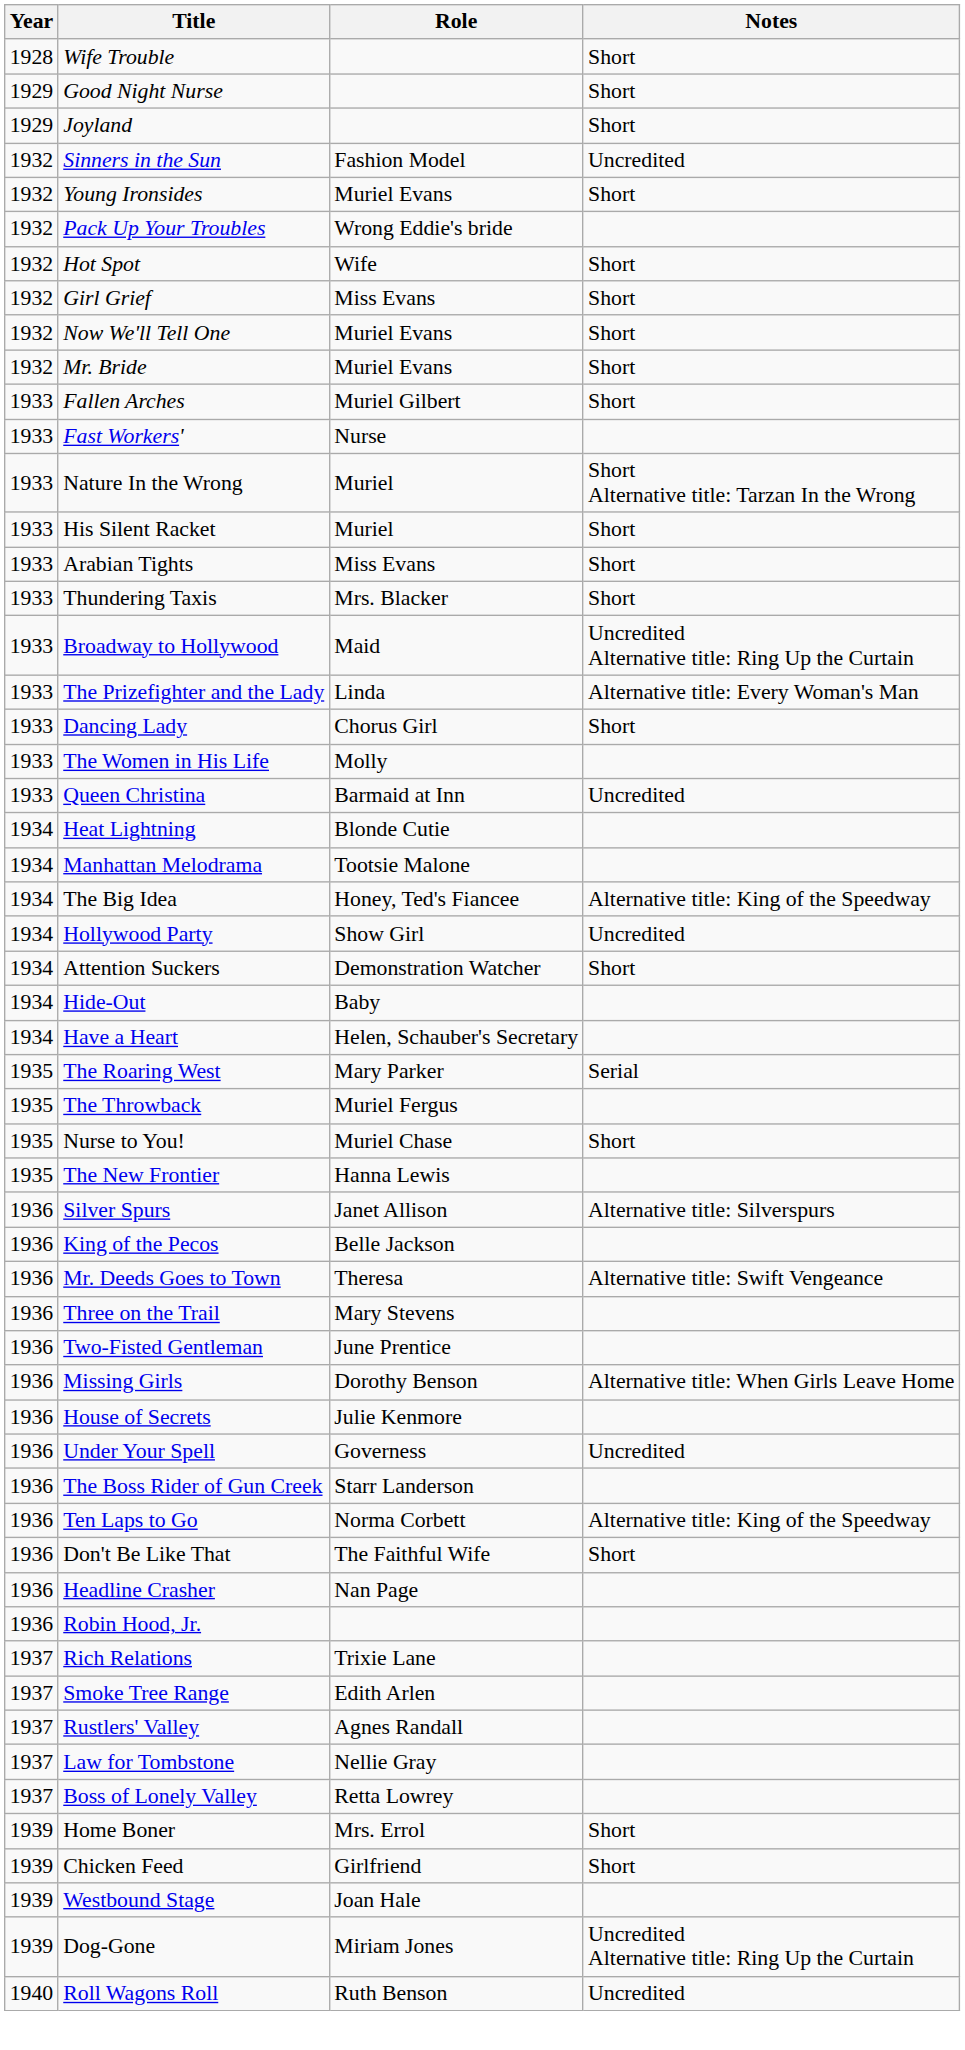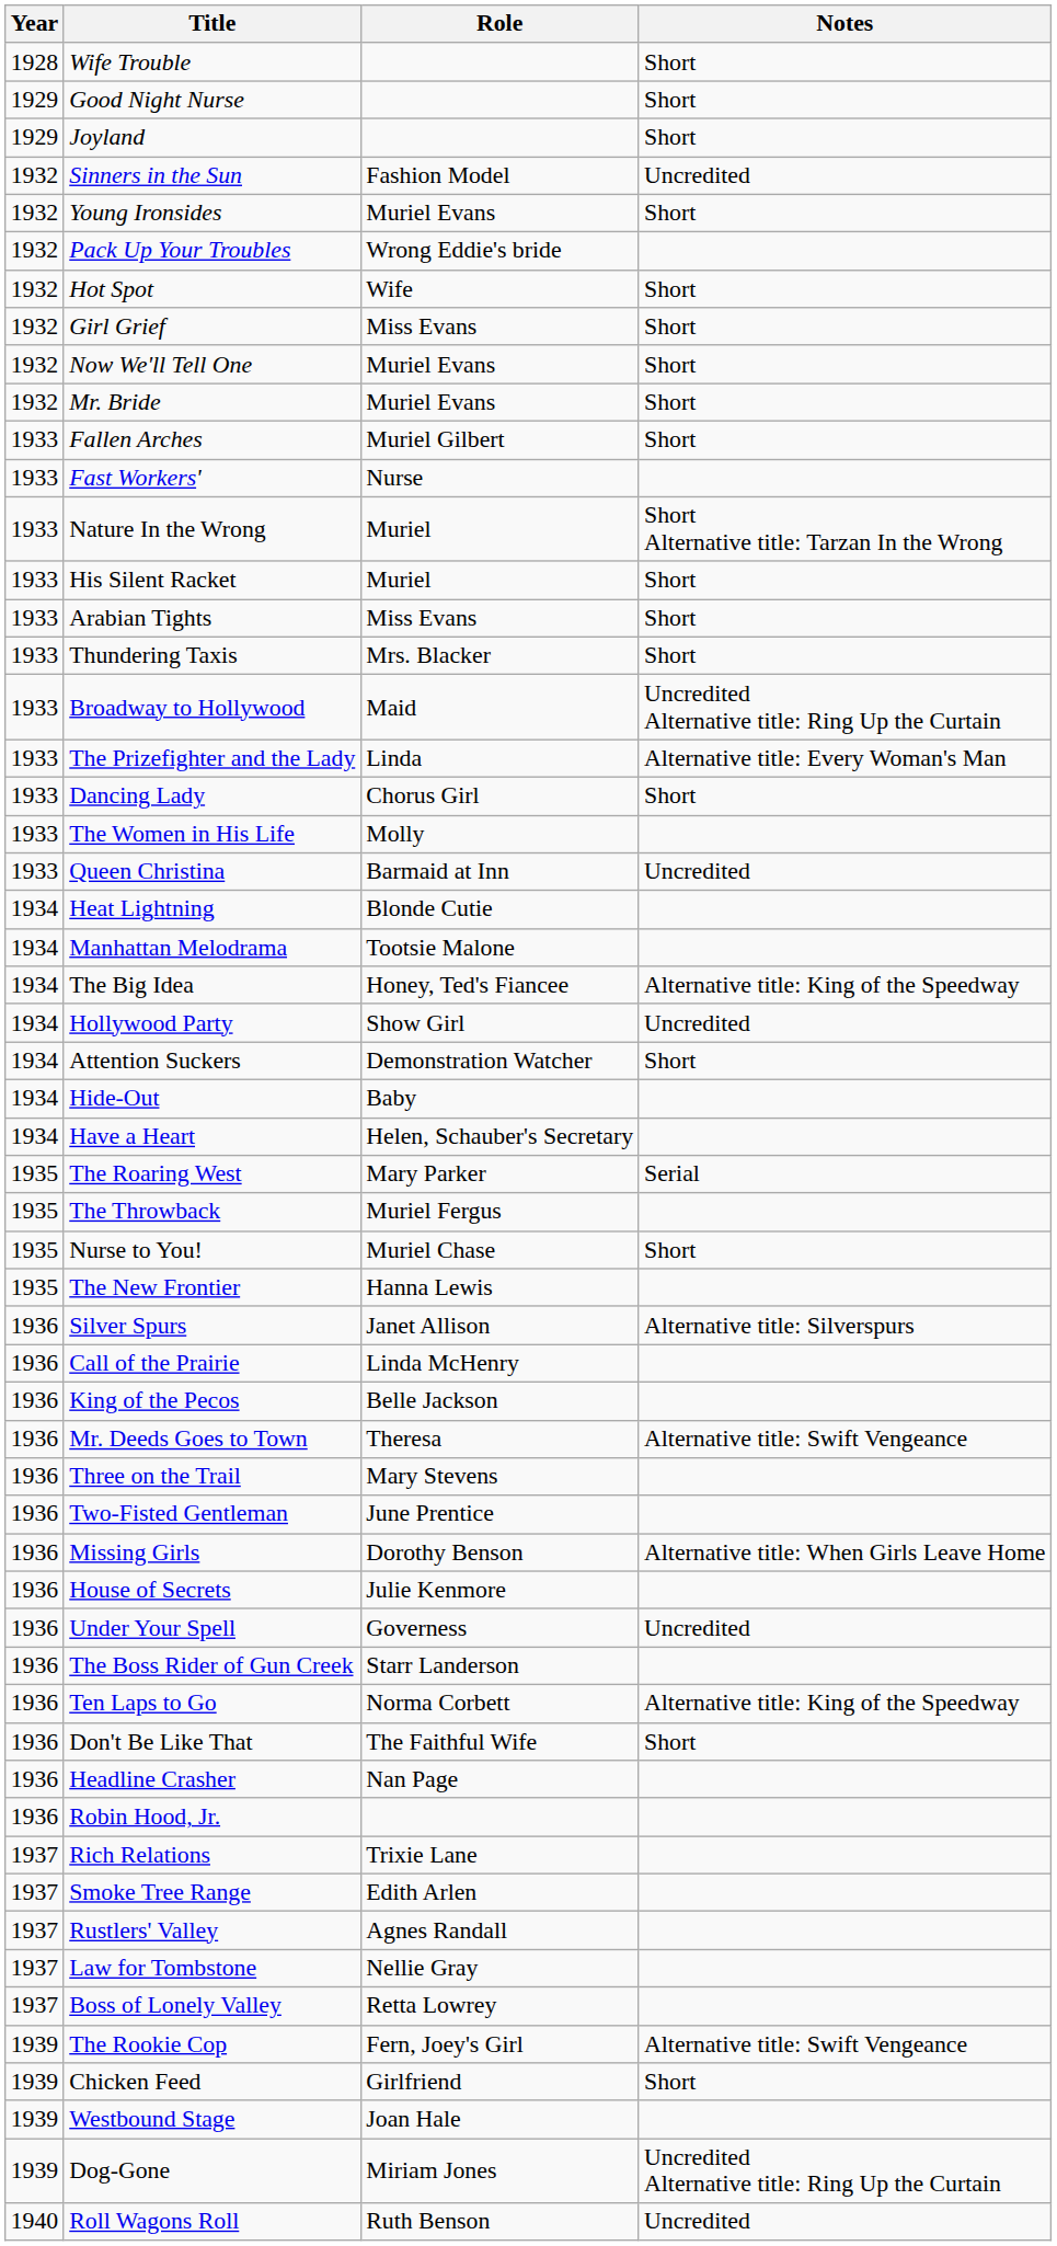+ row: 1936 | Call of the Prairie | Linda McHenry
- row: 1939 | Home Boner | Mrs. Errol | Short
+ row: 1939 | The Rookie Cop | Fern, Joey's Girl | Alternative title: Swift Vengeance
